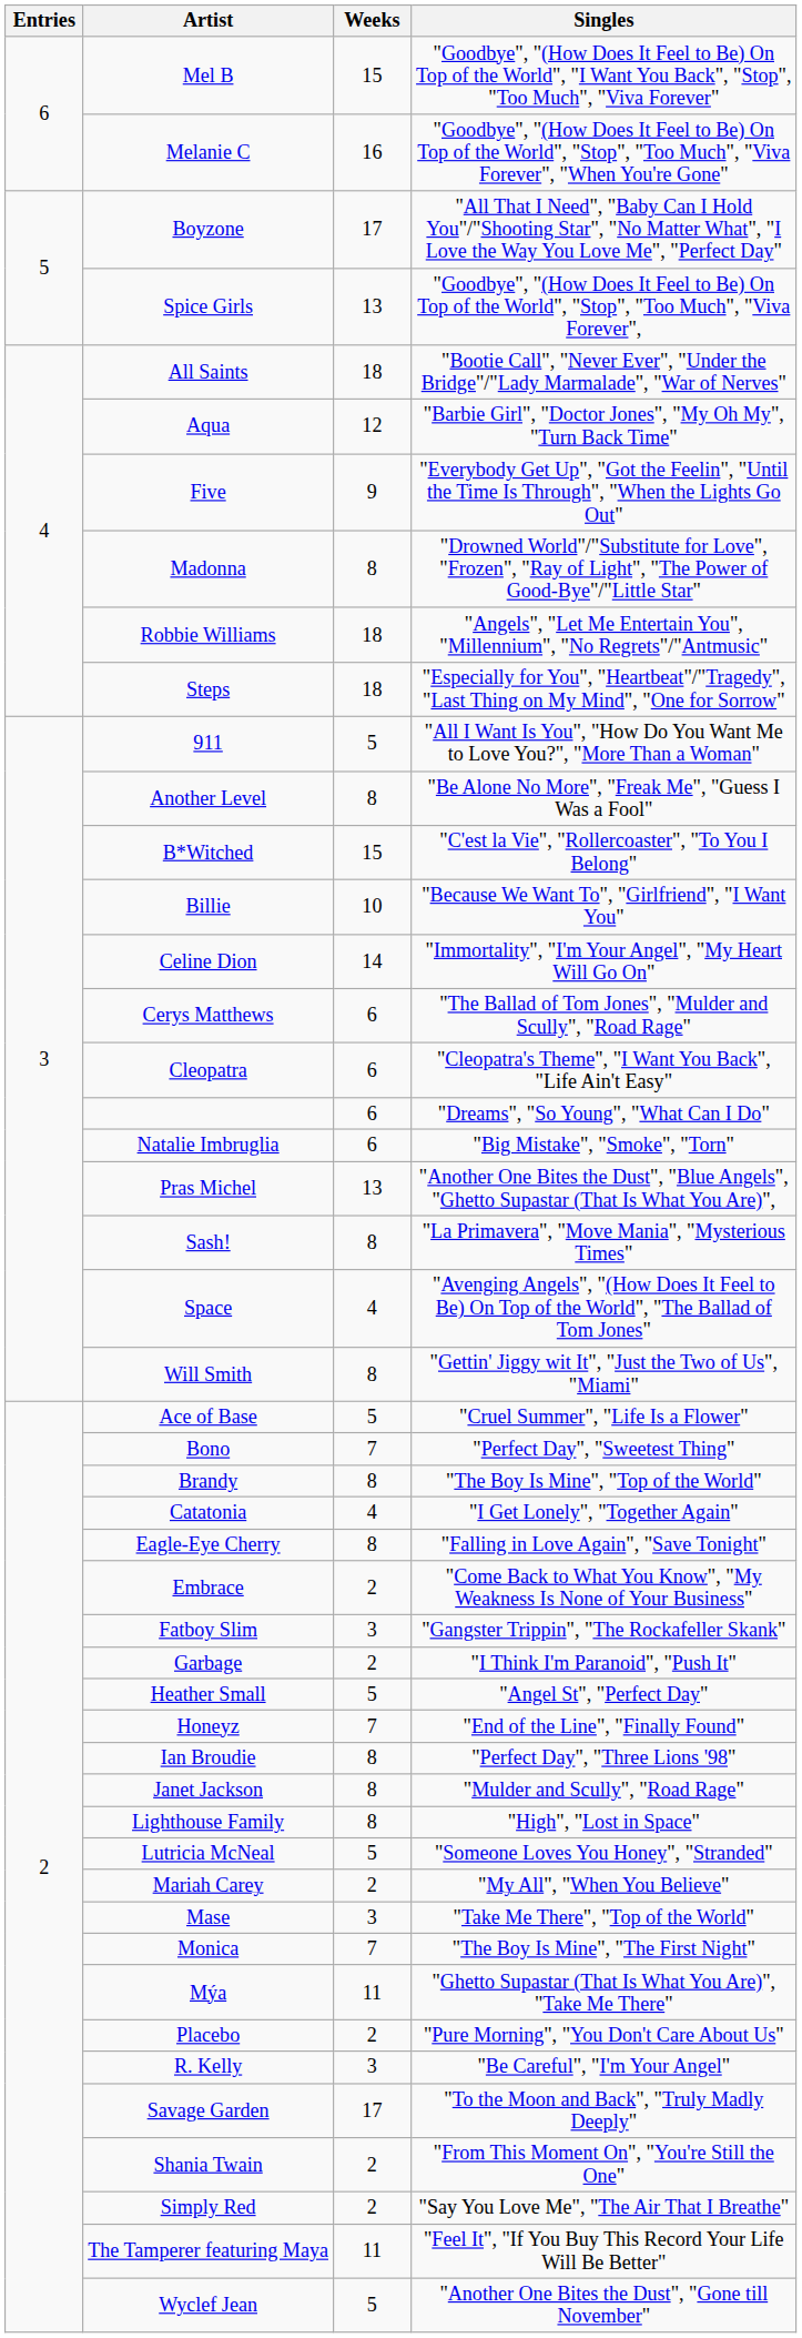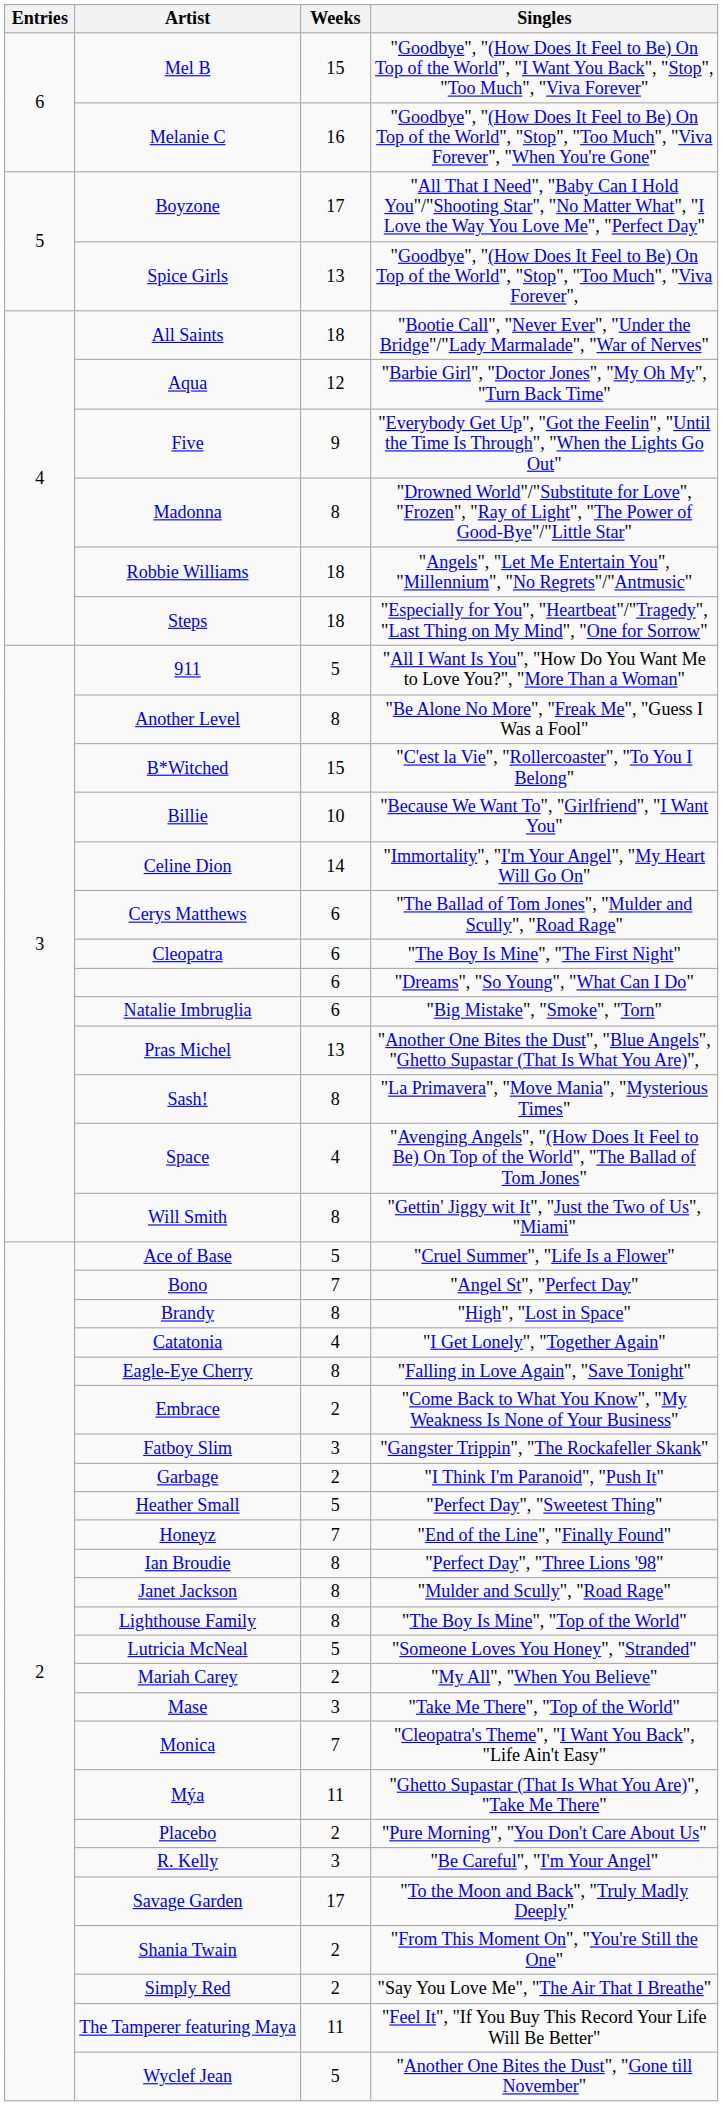Cleopatra | Singles: "Cleopatra's Theme", "I Want You Back", "Life Ain't Easy" -> "The Boy Is Mine", "The First Night"
Bono | Singles: "Perfect Day", "Sweetest Thing" -> "Angel St", "Perfect Day"
Brandy | Singles: "The Boy Is Mine", "Top of the World" -> "High", "Lost in Space"
Heather Small | Singles: "Angel St", "Perfect Day" -> "Perfect Day", "Sweetest Thing"
Lighthouse Family | Singles: "High", "Lost in Space" -> "The Boy Is Mine", "Top of the World"
Monica | Singles: "The Boy Is Mine", "The First Night" -> "Cleopatra's Theme", "I Want You Back", "Life Ain't Easy"
